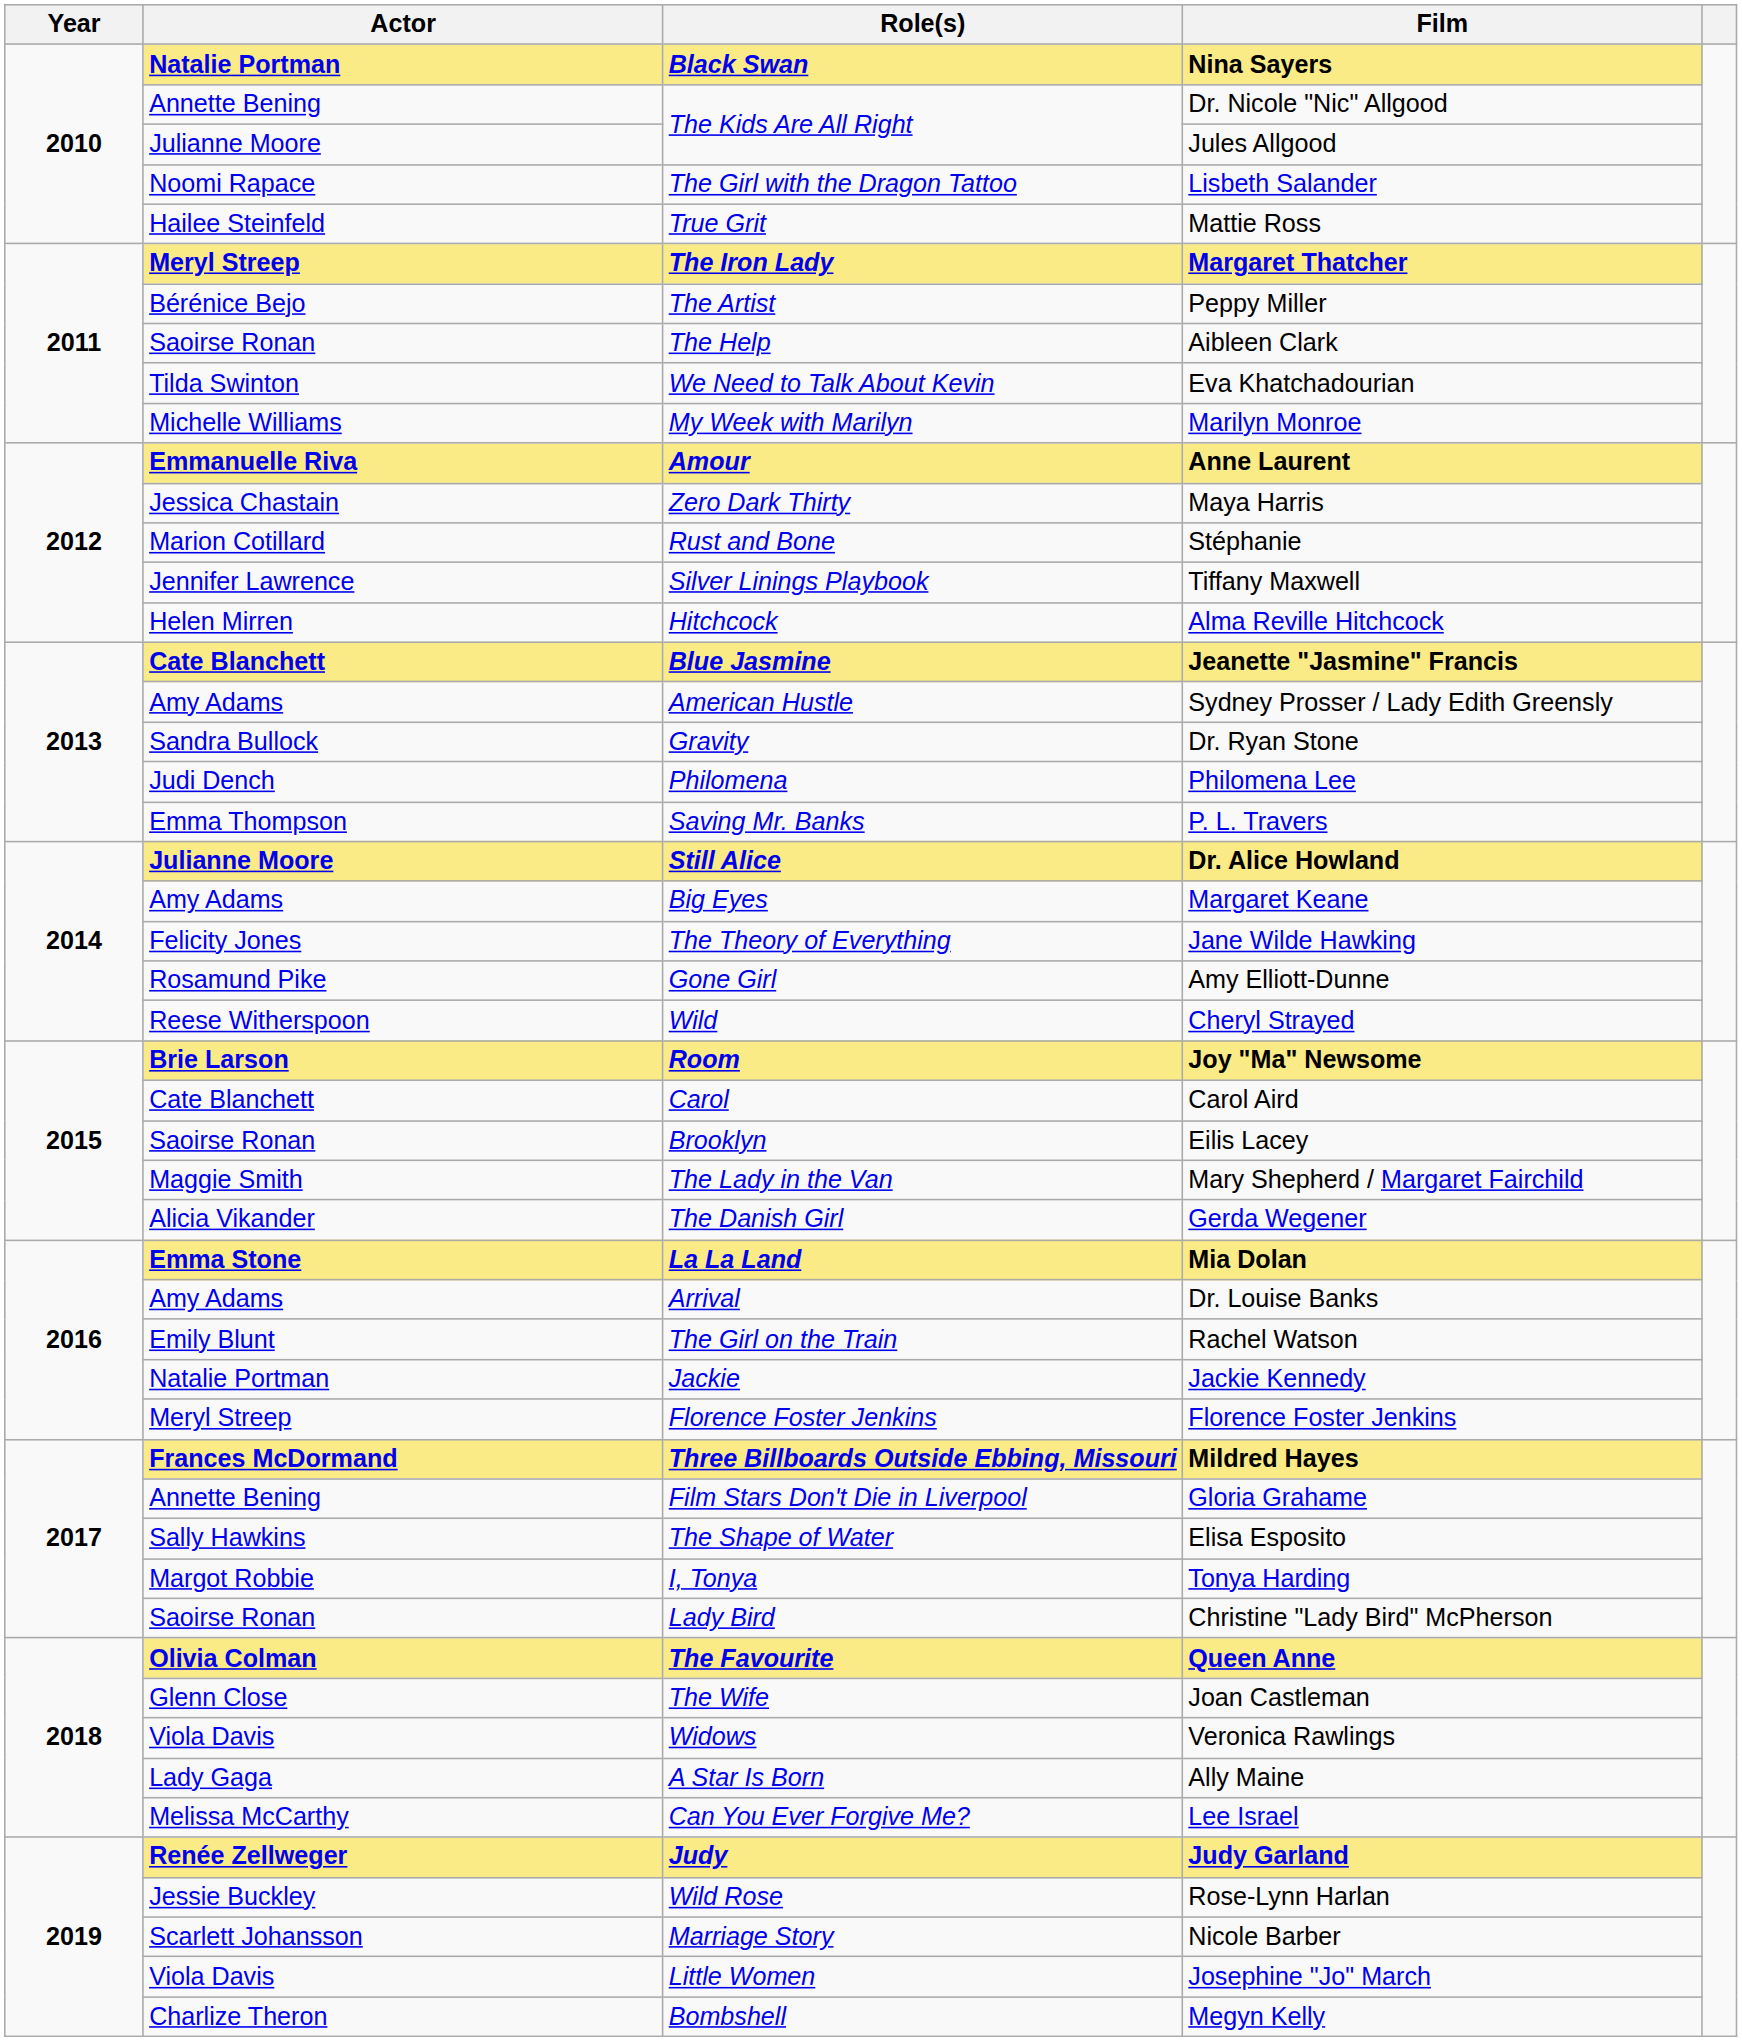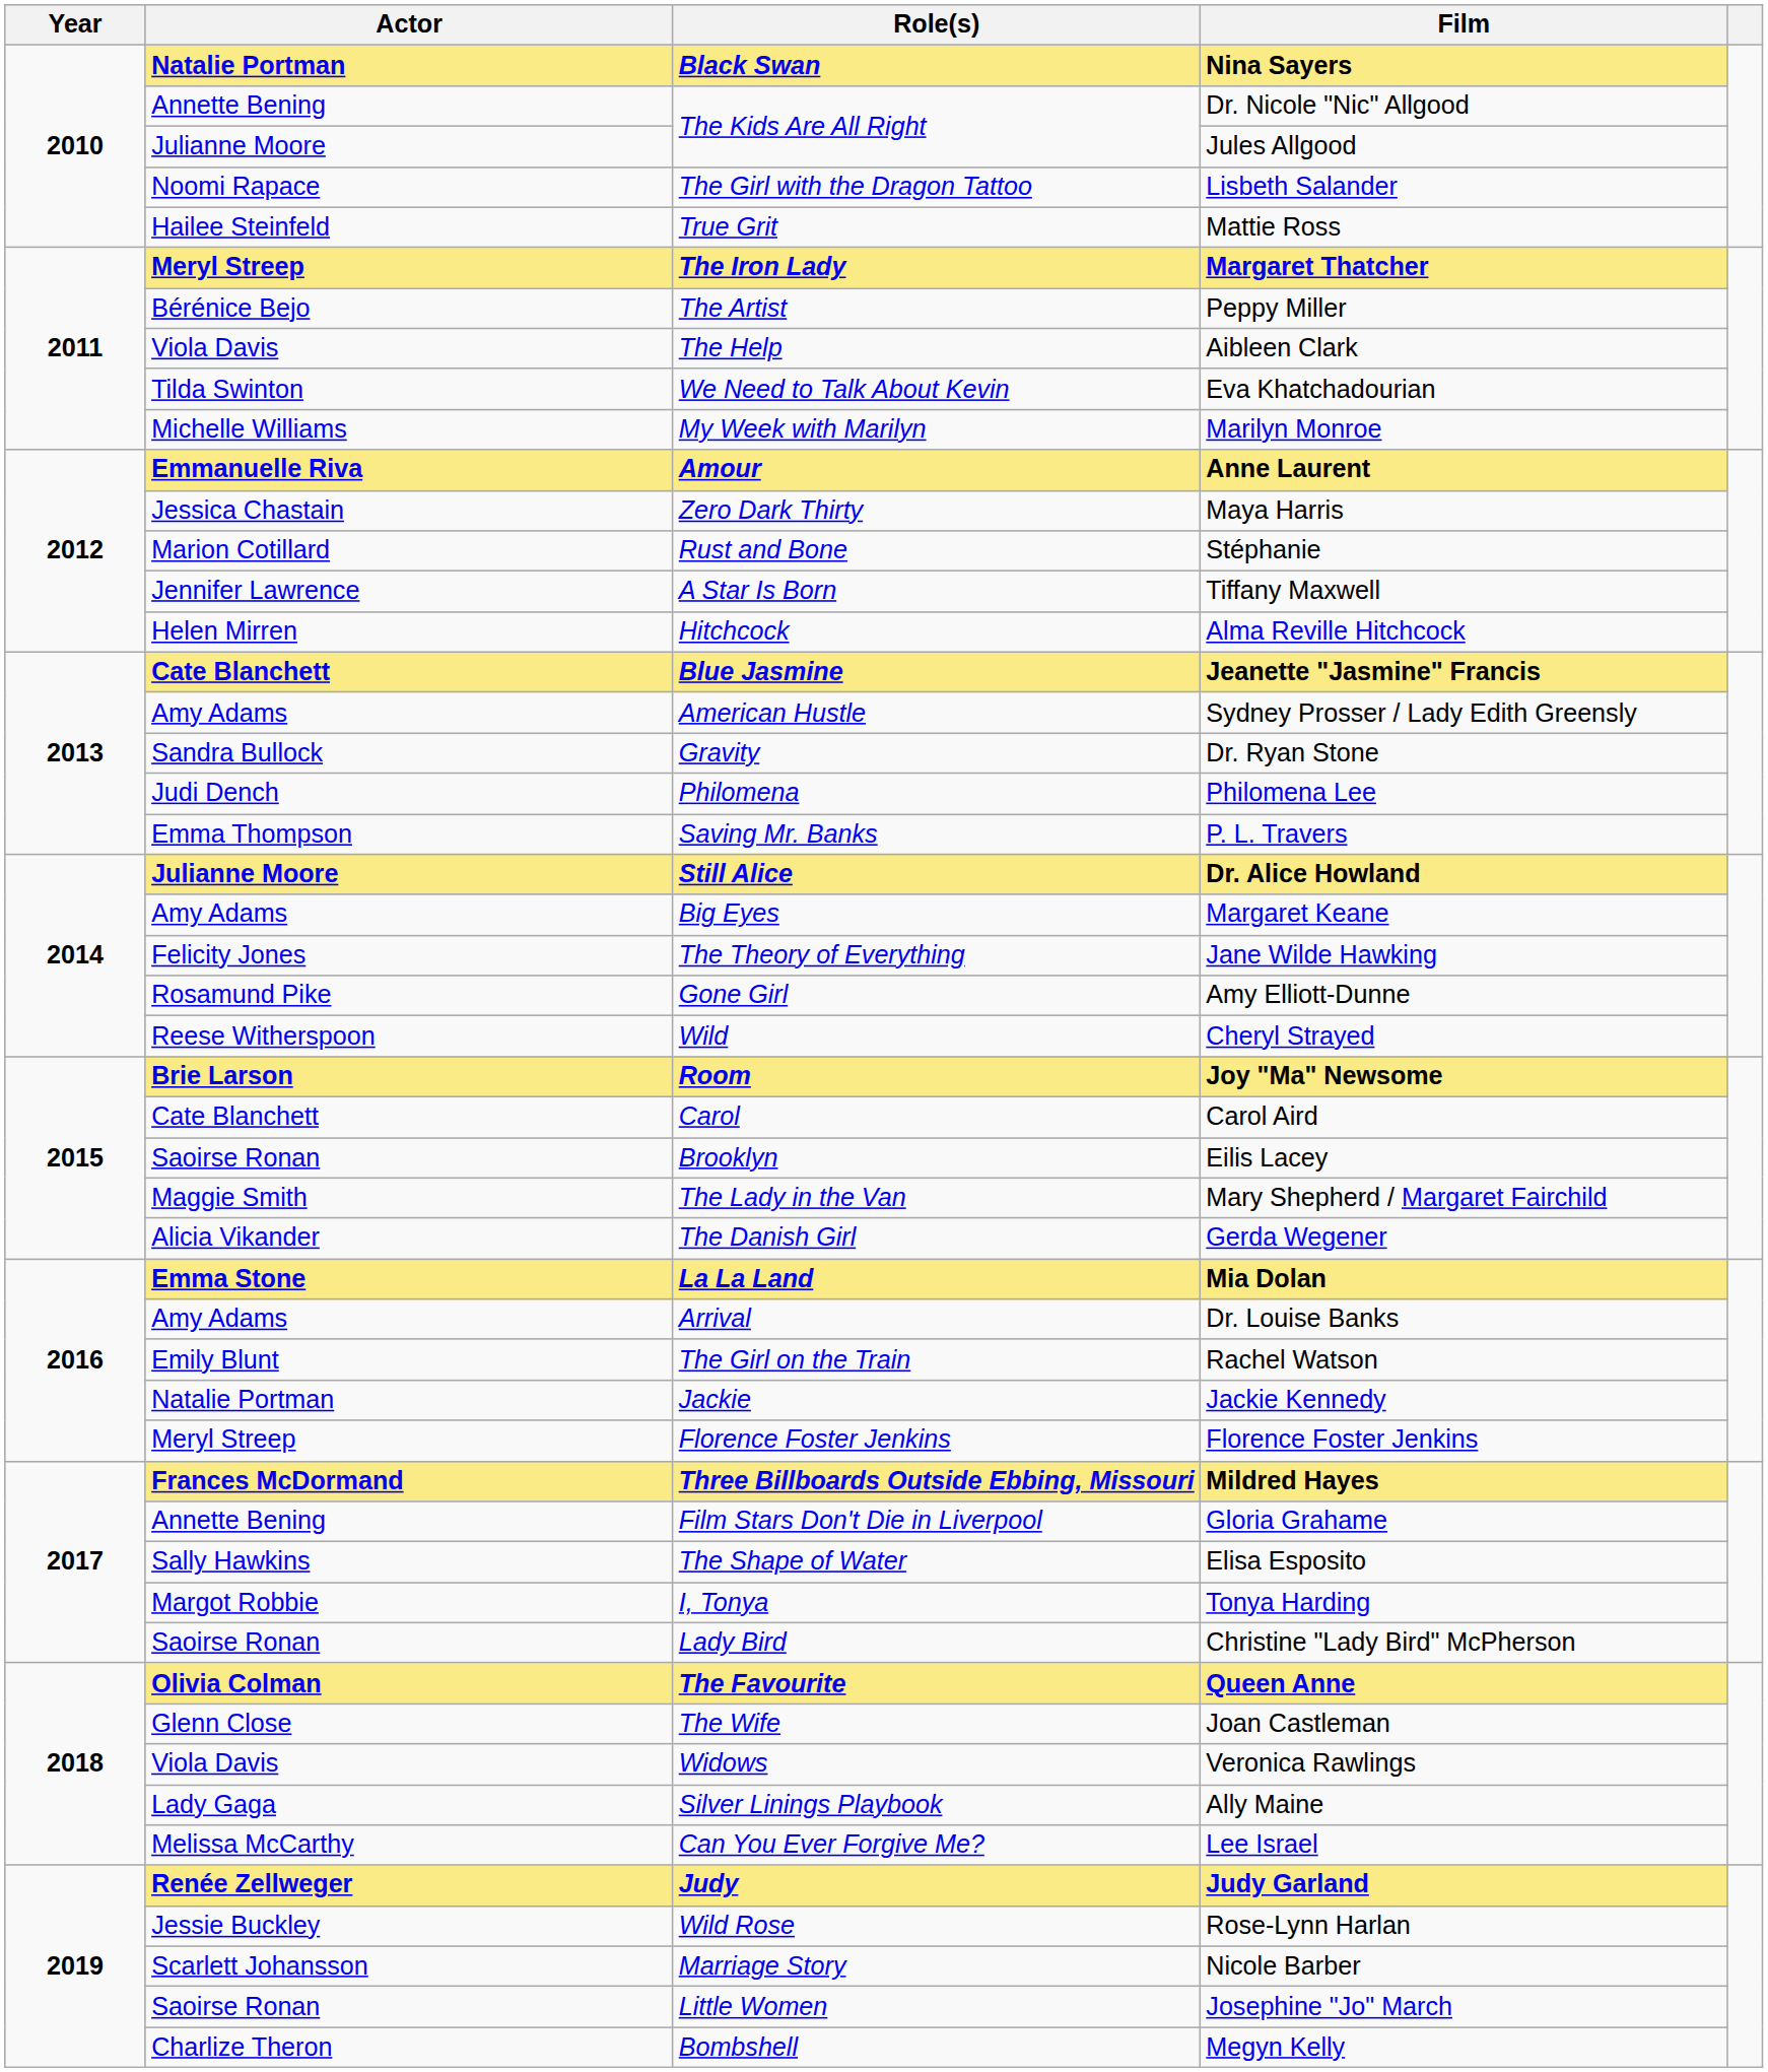Aibleen Clark | Actor: Saoirse Ronan -> Viola Davis
Tiffany Maxwell | Role(s): Silver Linings Playbook -> A Star Is Born
Ally Maine | Role(s): A Star Is Born -> Silver Linings Playbook
Josephine "Jo" March | Actor: Viola Davis -> Saoirse Ronan
